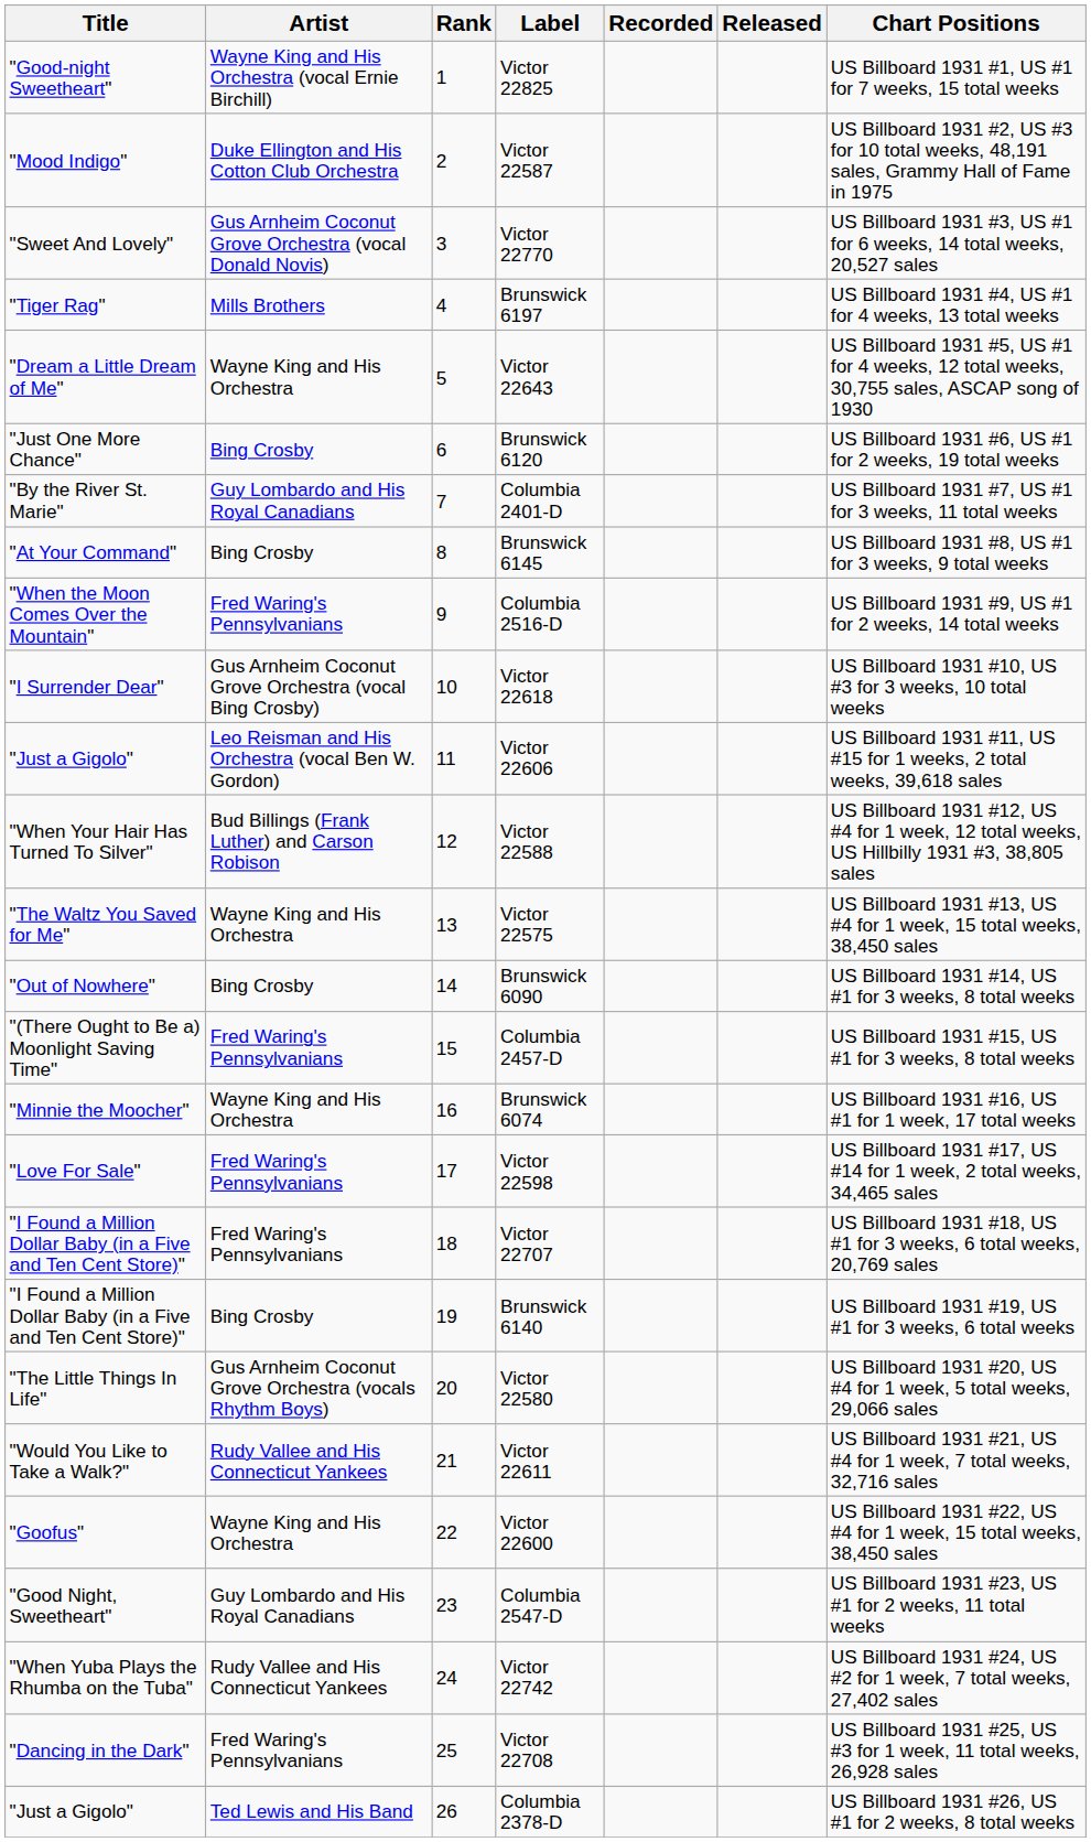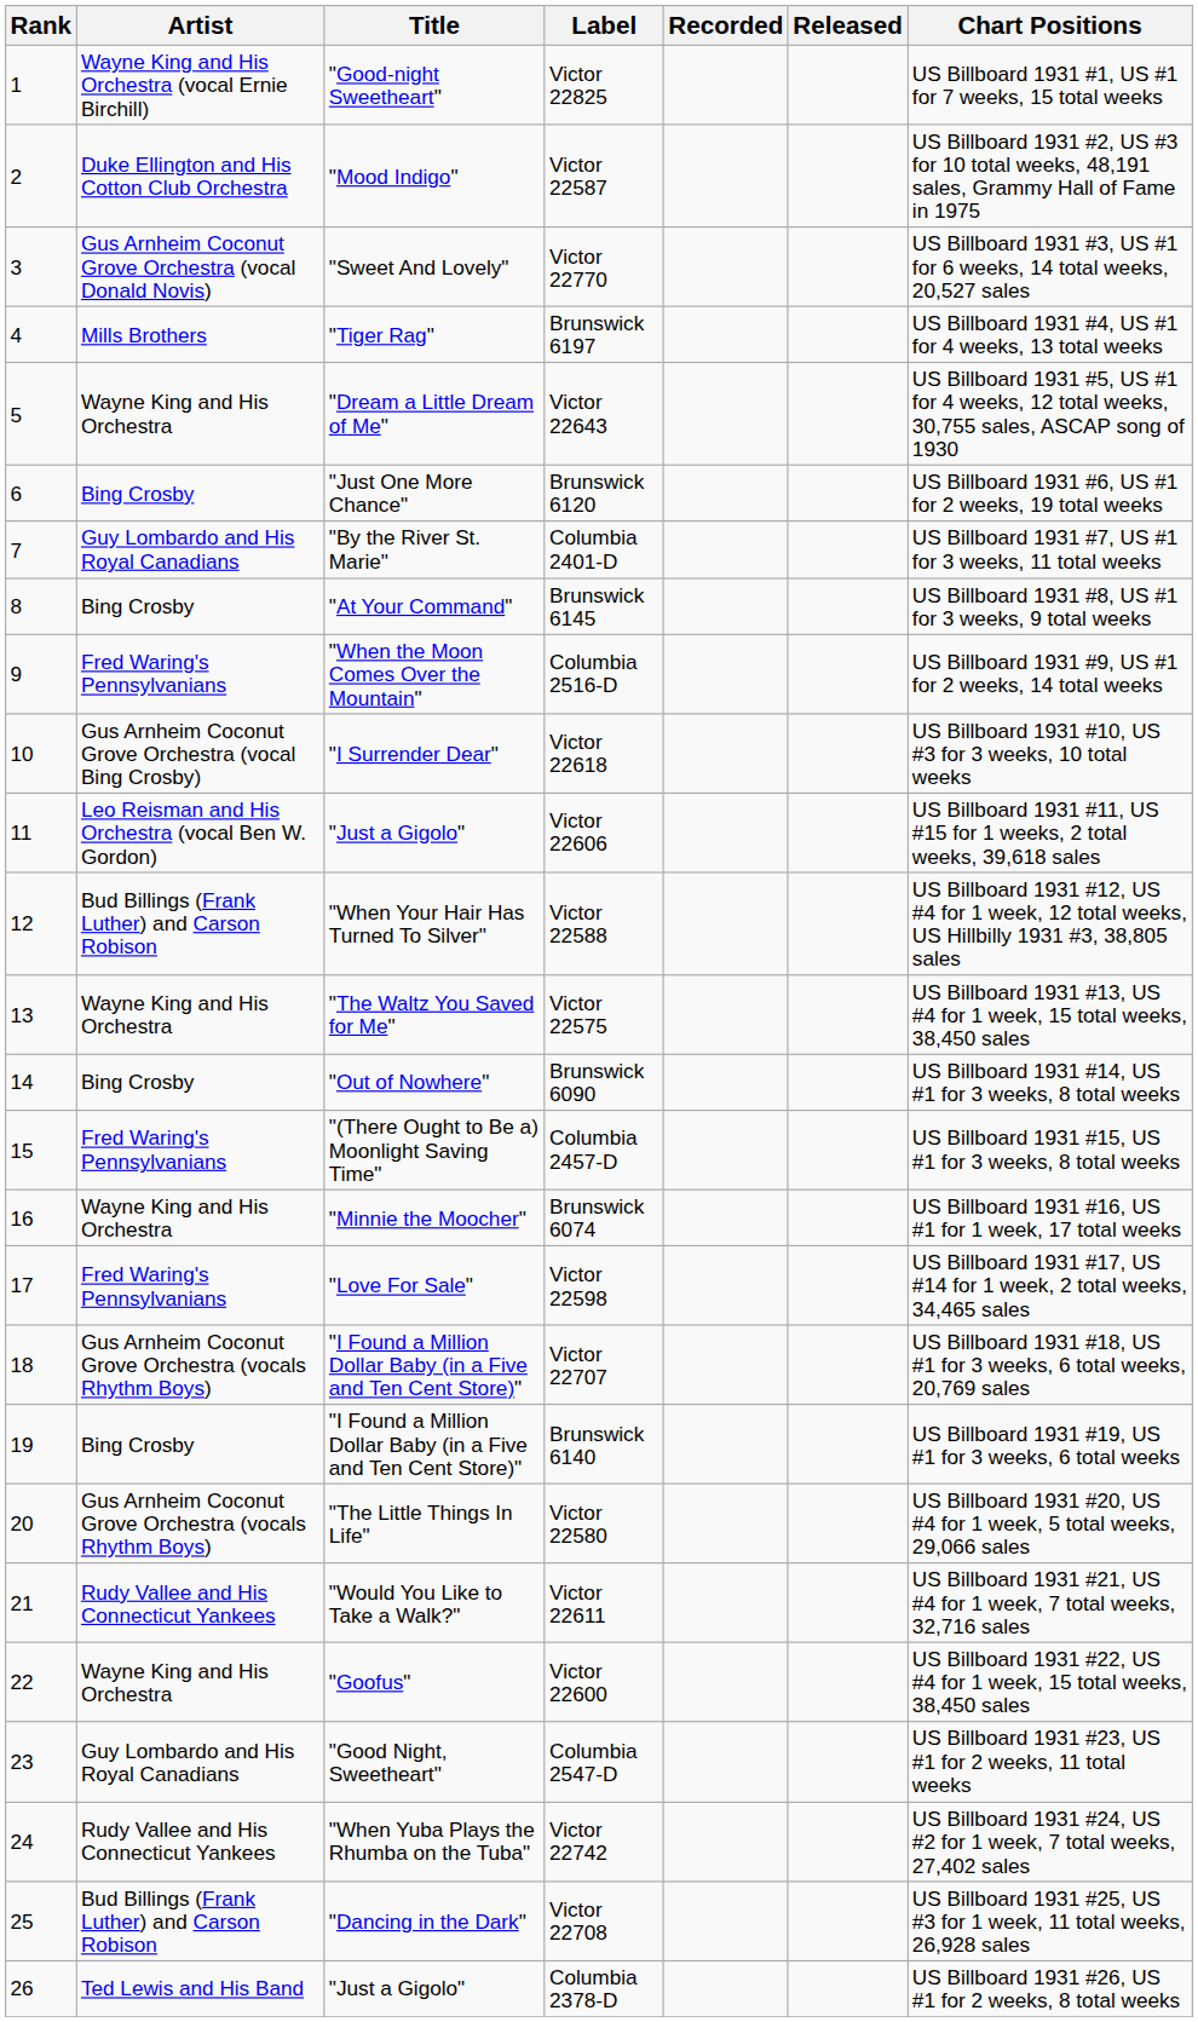columns swapped: Rank <-> Title
Victor 22707 | Artist: Fred Waring's Pennsylvanians -> Gus Arnheim Coconut Grove Orchestra (vocals Rhythm Boys)
Victor 22708 | Artist: Fred Waring's Pennsylvanians -> Bud Billings (Frank Luther) and Carson Robison
